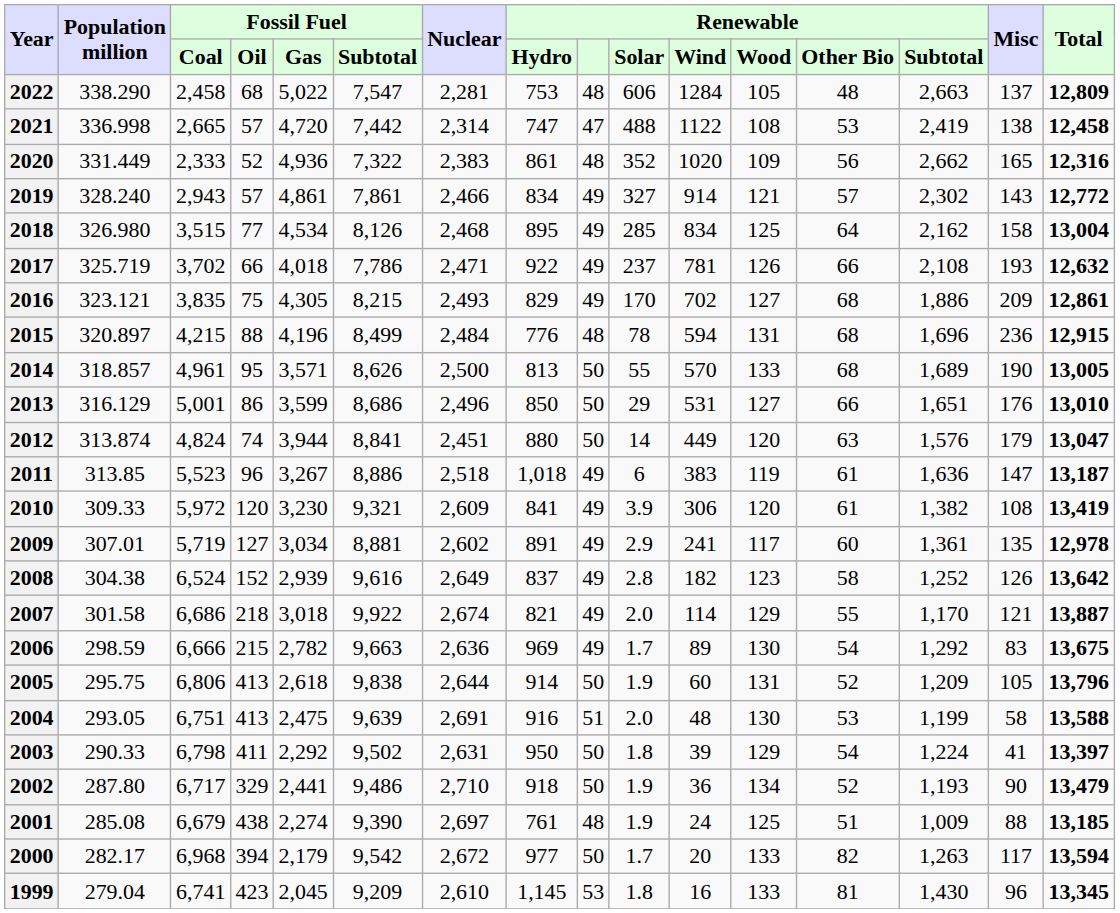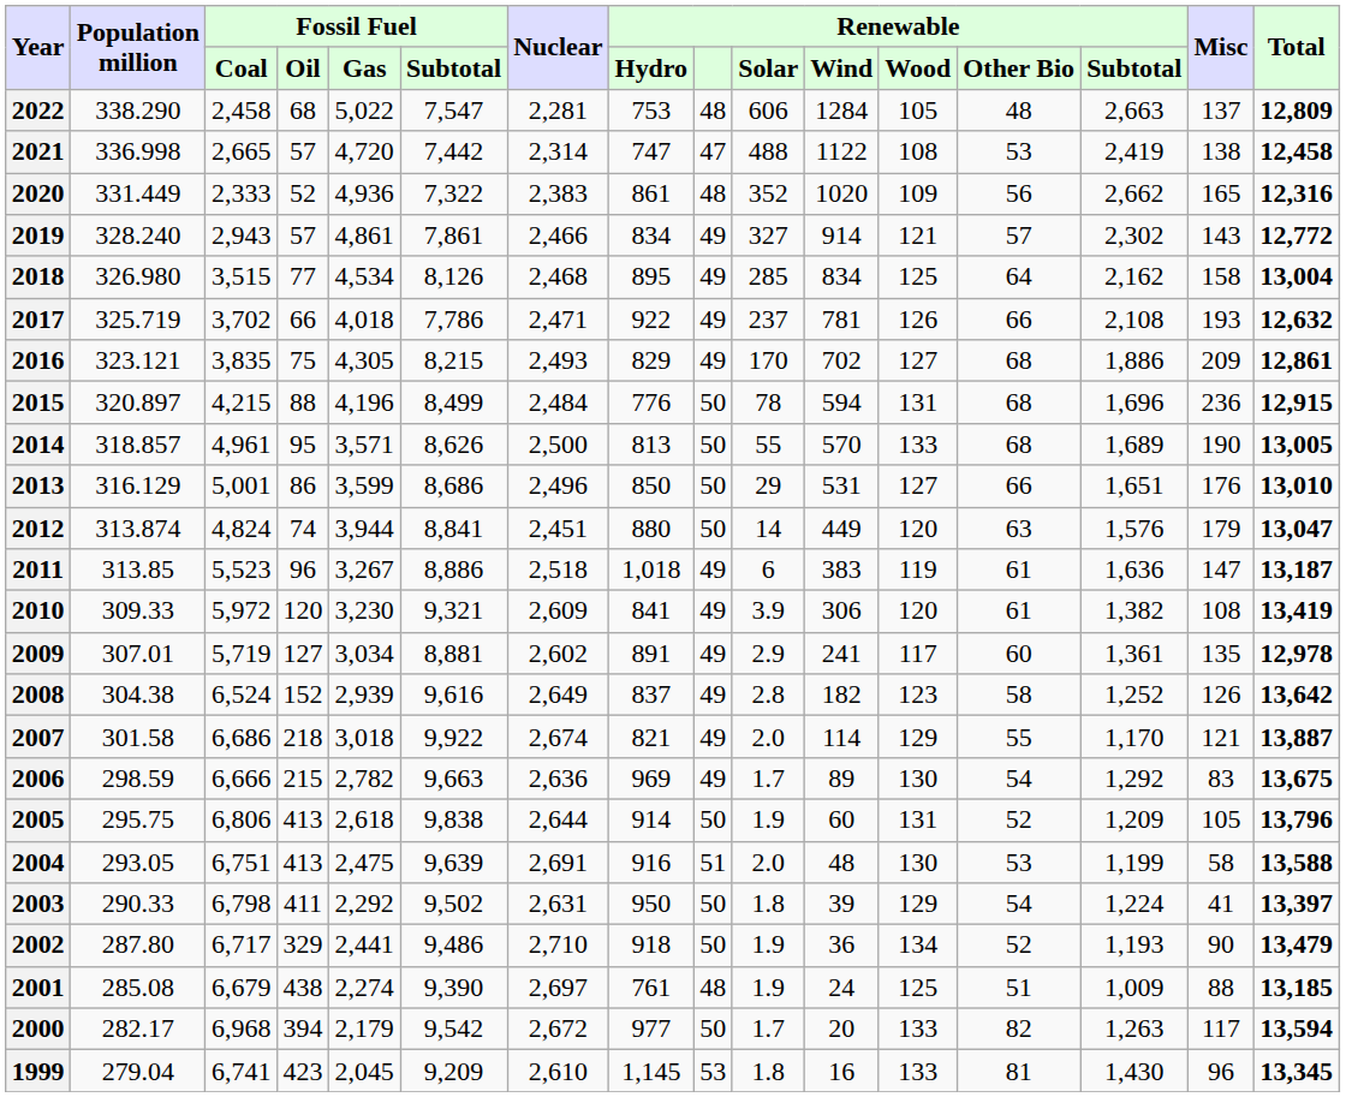2015 | Renewable: 48 -> 50
